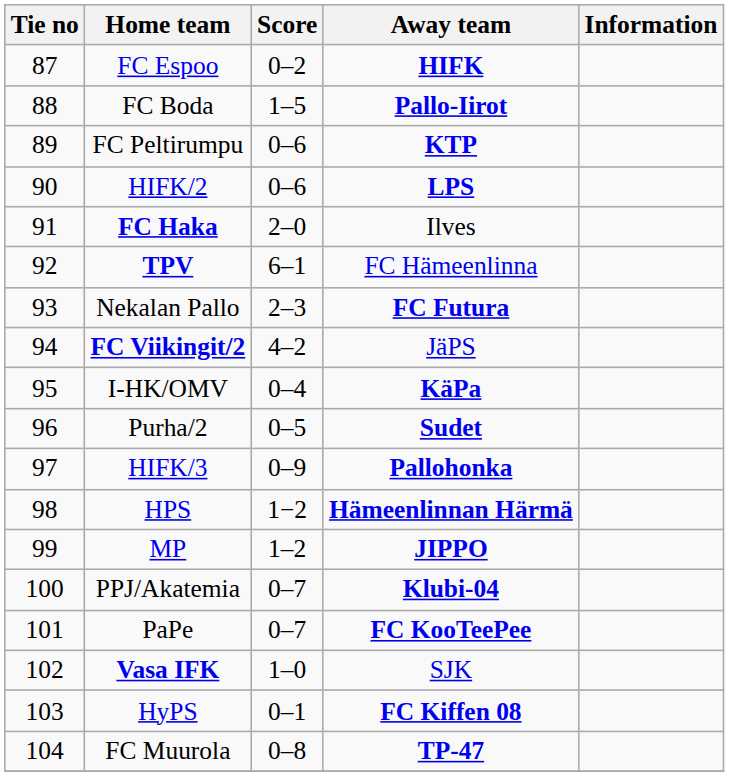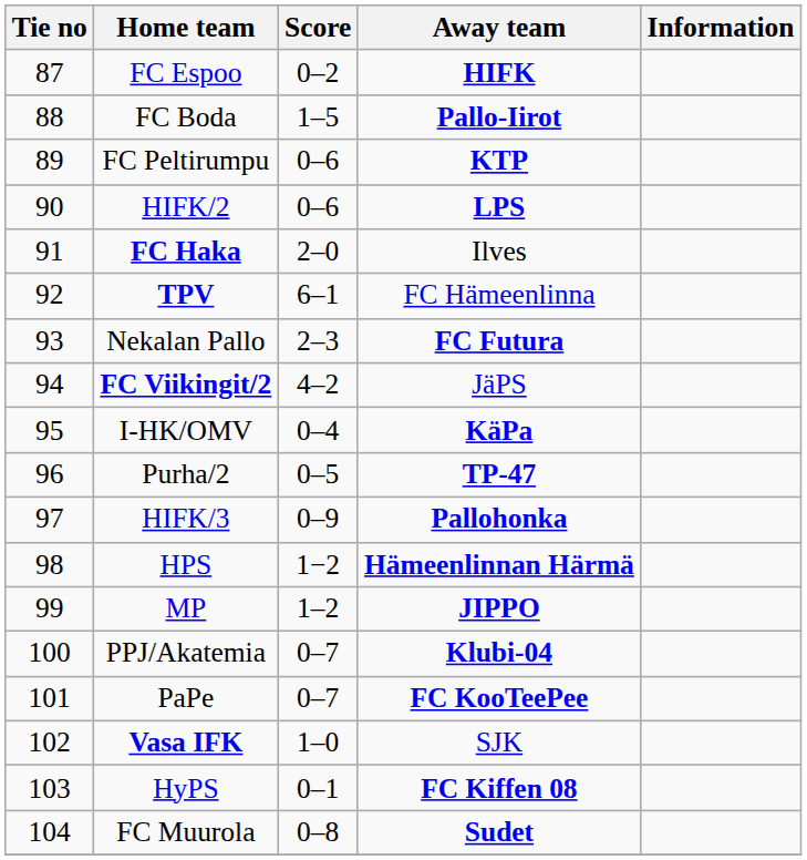Purha/2 | Away team: Sudet -> TP-47
FC Muurola | Away team: TP-47 -> Sudet
